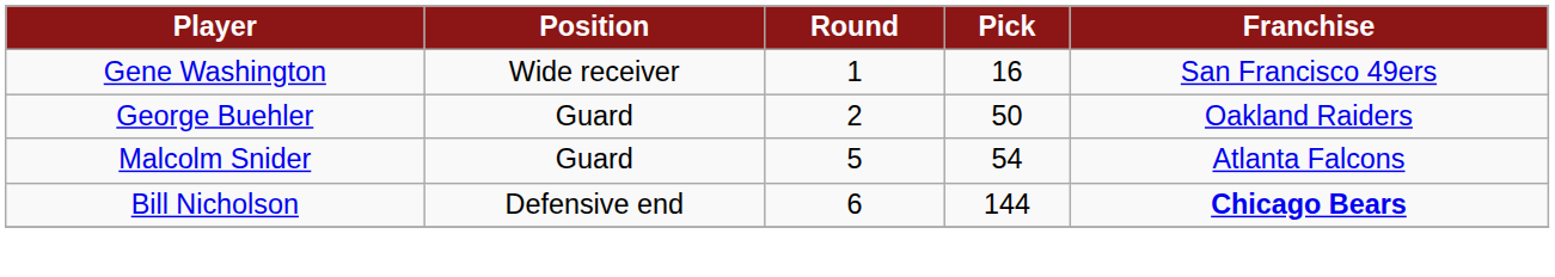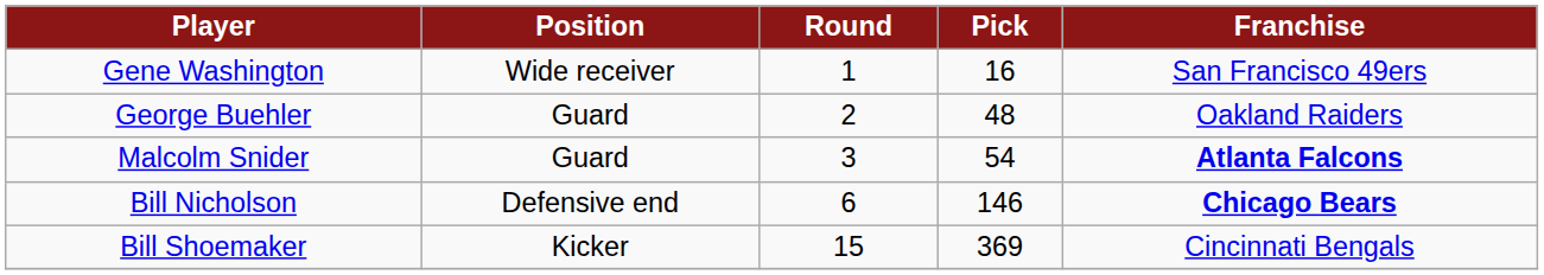George Buehler | Pick: 50 -> 48
Malcolm Snider | Round: 5 -> 3
Malcolm Snider | Franchise: normal -> bold
Bill Nicholson | Pick: 144 -> 146
+ row: Bill Shoemaker | Kicker | 15 | 369 | Cincinnati Bengals
